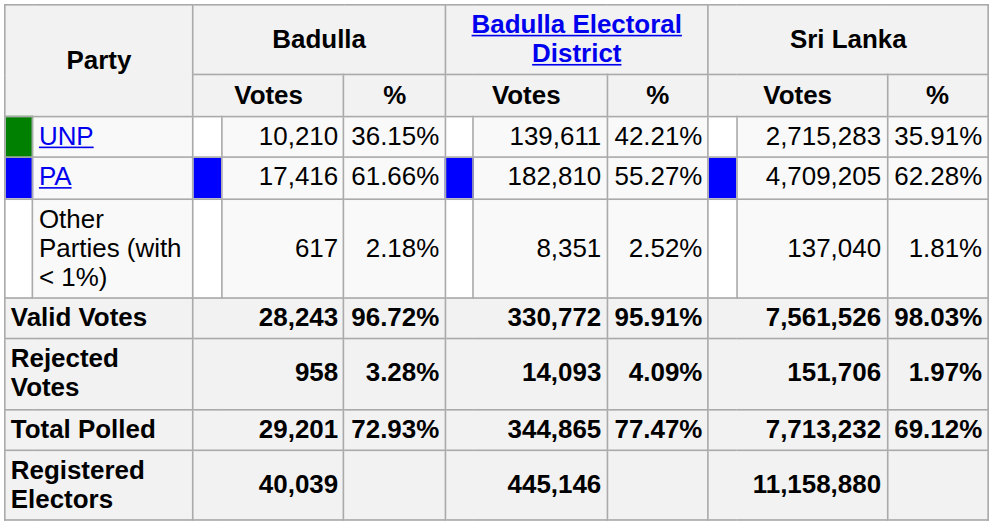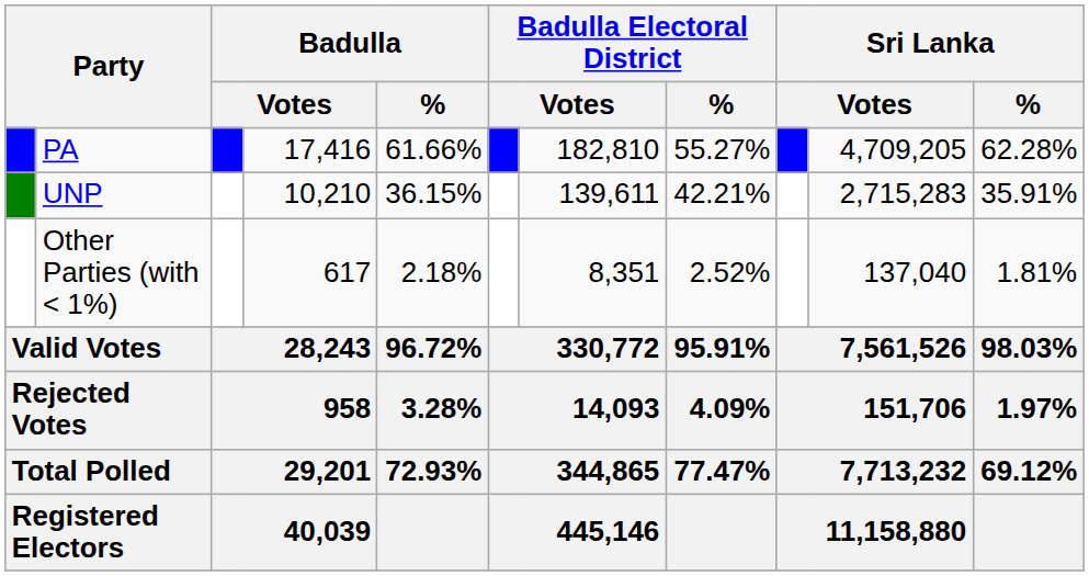rows swapped: PA <-> UNP
